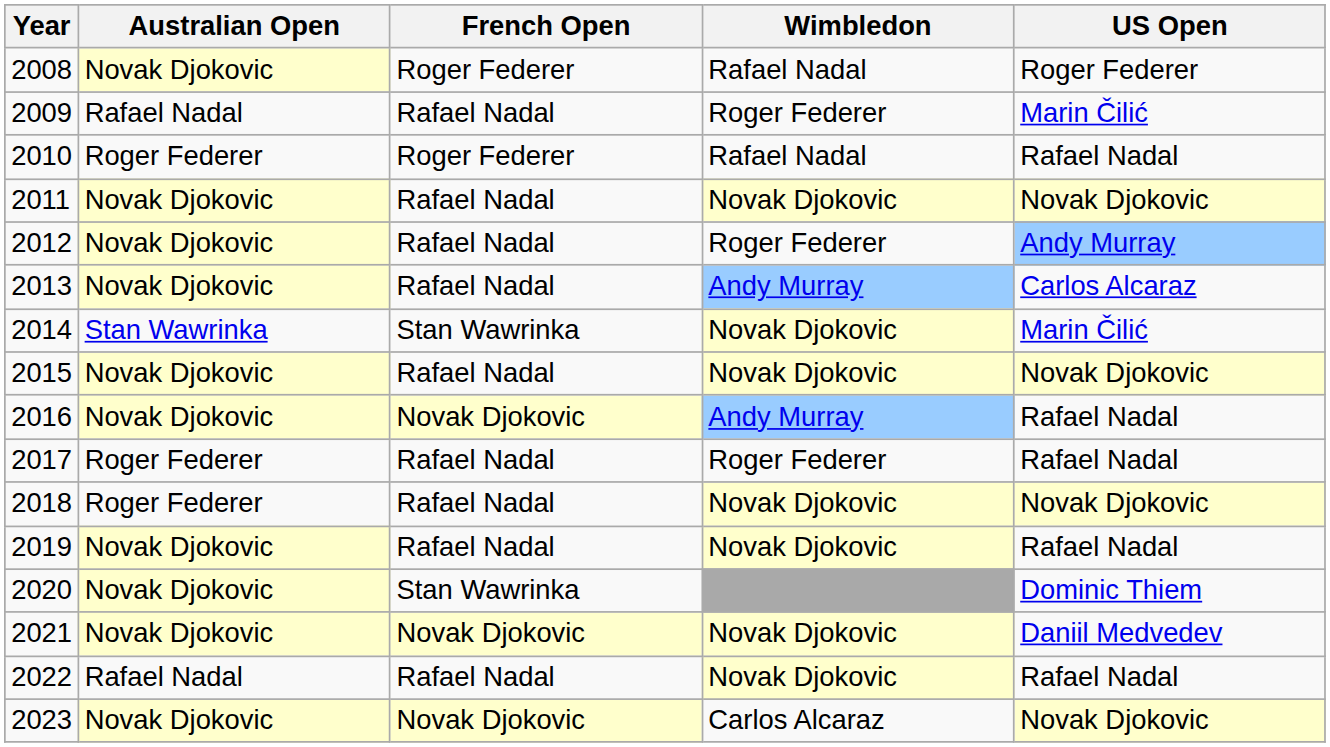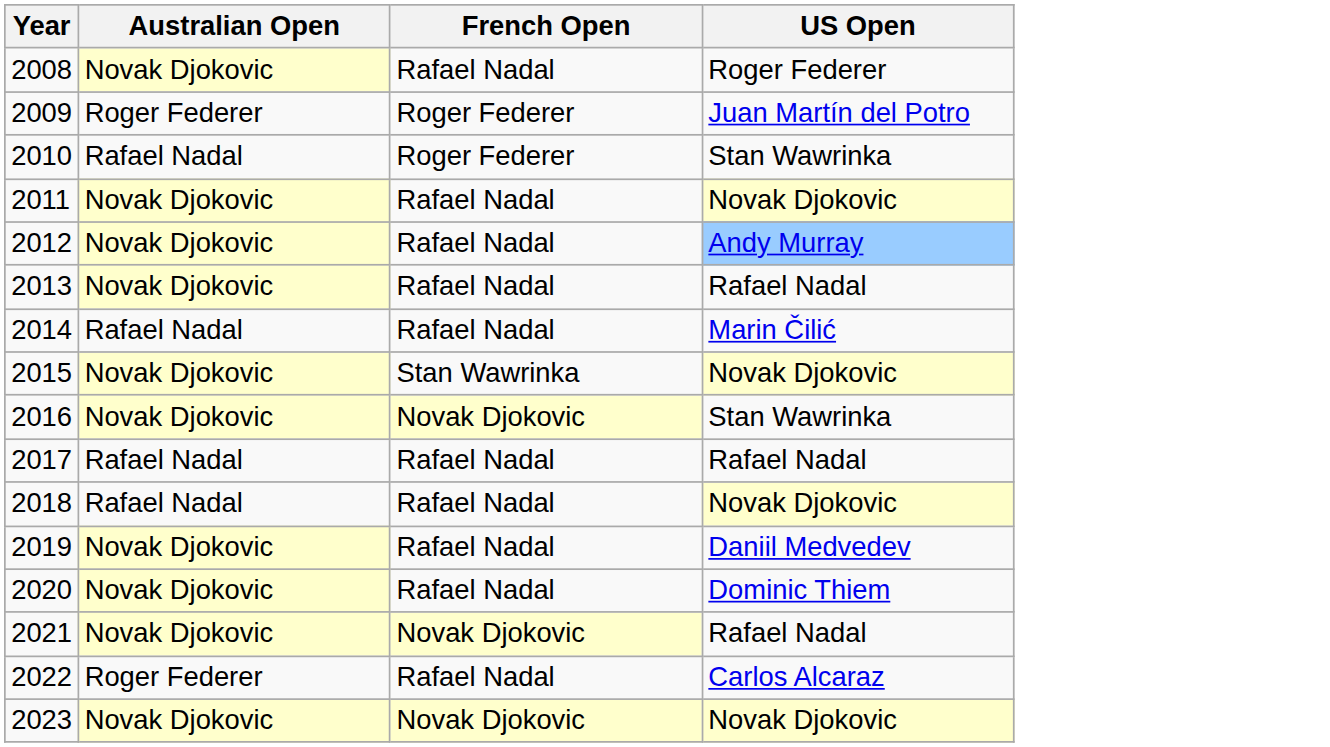- column: Wimbledon | Rafael Nadal | Roger Federer | Rafael Nadal | Novak Djokovic | Roger Federer | Andy Murray | Novak Djokovic | Novak Djokovic | Andy Murray | Roger Federer | Novak Djokovic | Novak Djokovic | Novak Djokovic | Novak Djokovic | Carlos Alcaraz
2008 | French Open: Roger Federer -> Rafael Nadal
2009 | Australian Open: Rafael Nadal -> Roger Federer
2009 | French Open: Rafael Nadal -> Roger Federer
2009 | US Open: Marin Čilić -> Juan Martín del Potro
2010 | Australian Open: Roger Federer -> Rafael Nadal
2010 | US Open: Rafael Nadal -> Stan Wawrinka
2013 | US Open: Carlos Alcaraz -> Rafael Nadal
2014 | Australian Open: Stan Wawrinka -> Rafael Nadal
2014 | French Open: Stan Wawrinka -> Rafael Nadal
2015 | French Open: Rafael Nadal -> Stan Wawrinka
2016 | US Open: Rafael Nadal -> Stan Wawrinka
2017 | Australian Open: Roger Federer -> Rafael Nadal
2018 | Australian Open: Roger Federer -> Rafael Nadal
2019 | US Open: Rafael Nadal -> Daniil Medvedev
2020 | French Open: Stan Wawrinka -> Rafael Nadal
2021 | US Open: Daniil Medvedev -> Rafael Nadal
2022 | Australian Open: Rafael Nadal -> Roger Federer
2022 | US Open: Rafael Nadal -> Carlos Alcaraz
